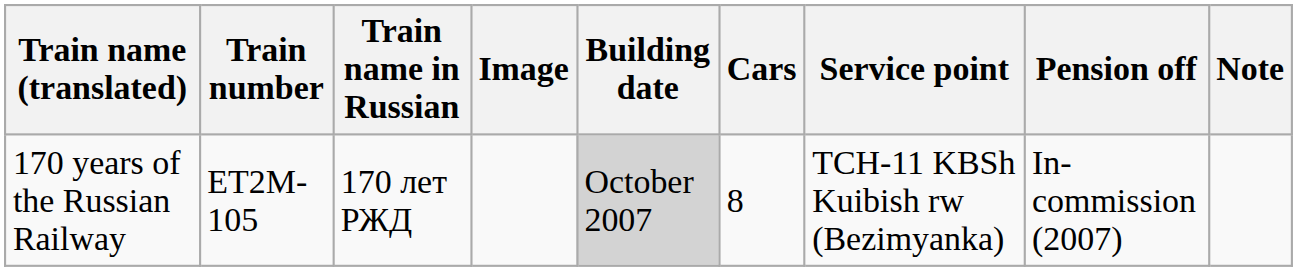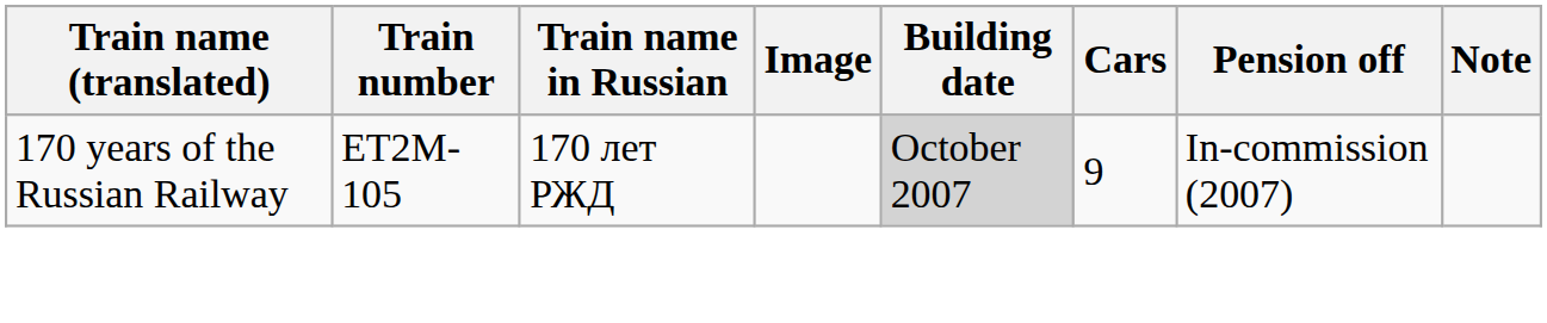- column: Service point | TCH-11 KBSh Kuibish rw (Bezimyanka)
170 years of the Russian Railway | Cars: 8 -> 9
